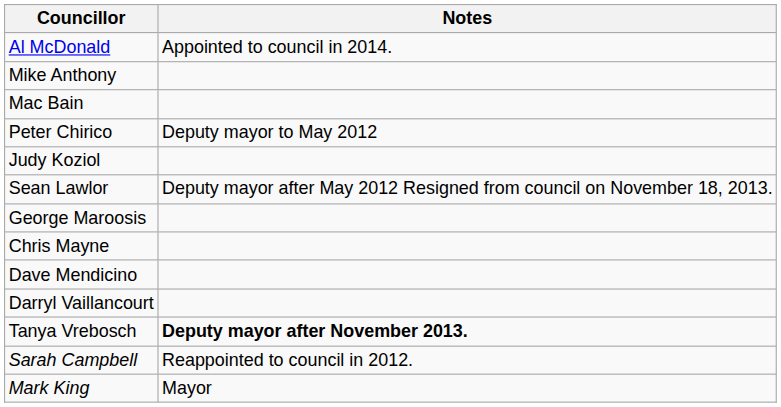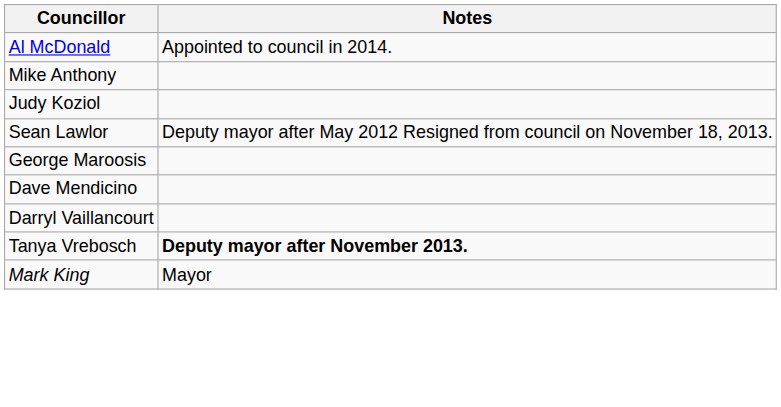- row: Mac Bain
- row: Peter Chirico | Deputy mayor to May 2012
- row: Chris Mayne
- row: Sarah Campbell | Reappointed to council in 2012.
